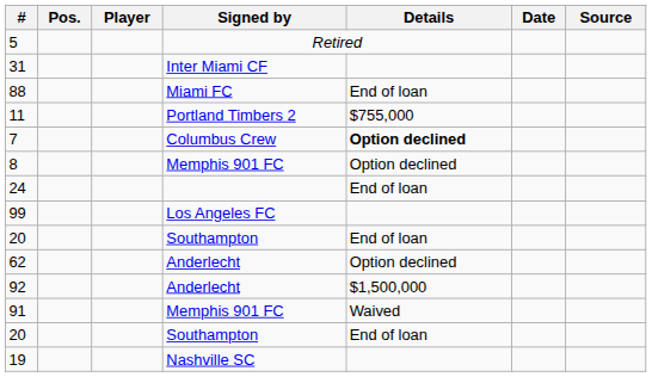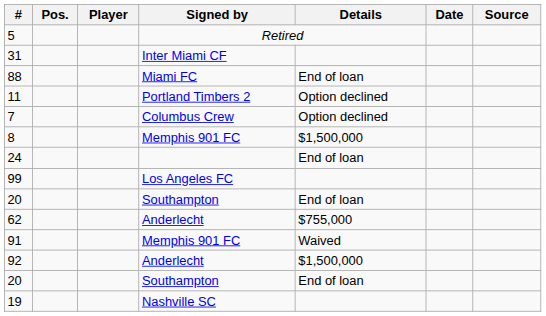11 | Details: $755,000 -> Option declined
7 | Details: bold -> normal
8 | Details: Option declined -> $1,500,000
62 | Details: Option declined -> $755,000
rows swapped: 92 <-> 91
